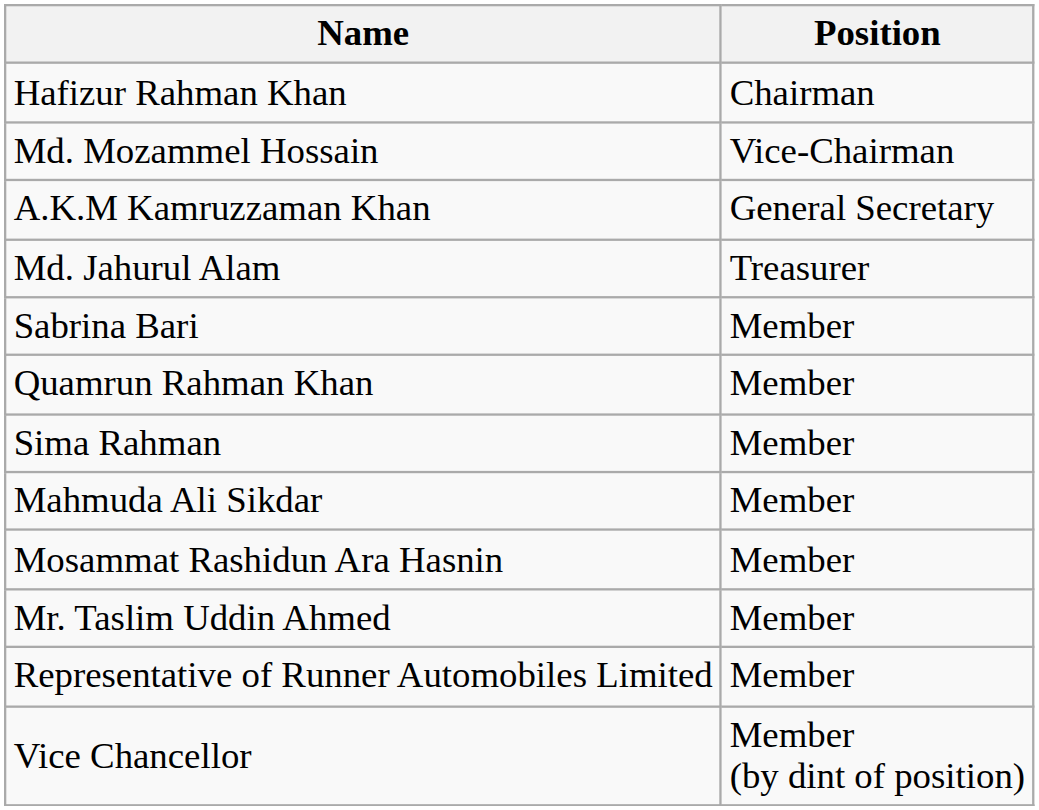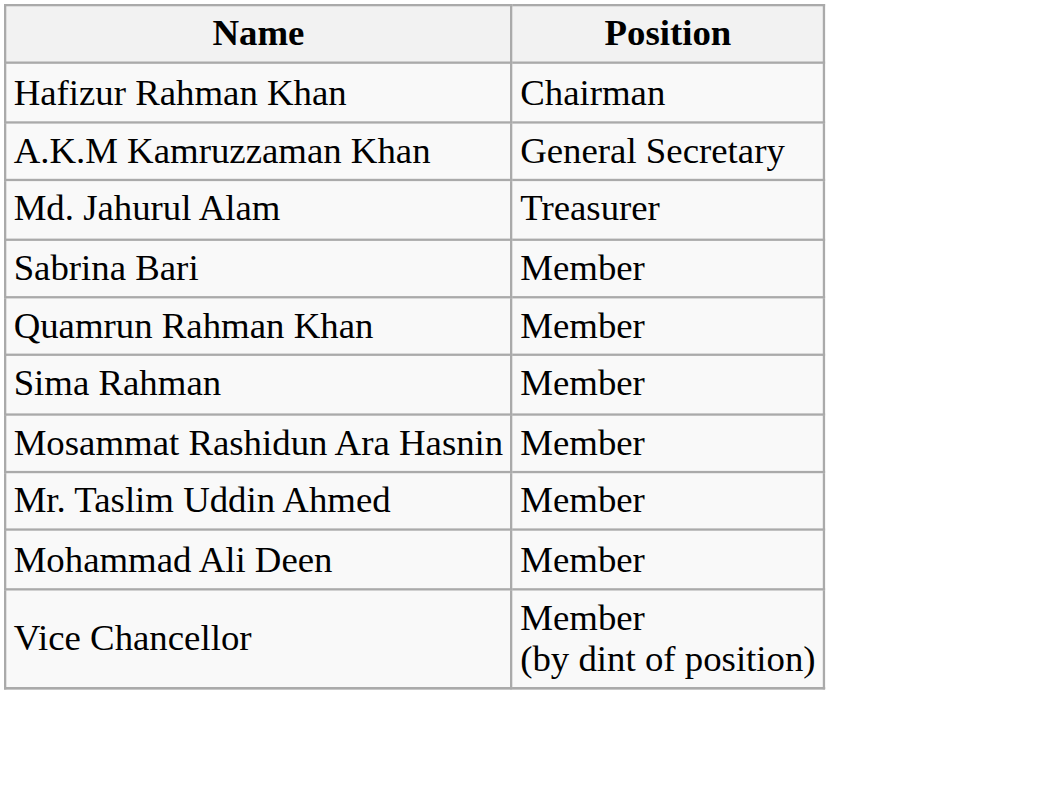- row: Md. Mozammel Hossain | Vice-Chairman
- row: Mahmuda Ali Sikdar | Member
+ row: Mohammad Ali Deen | Member
- row: Representative of Runner Automobiles Limited | Member
